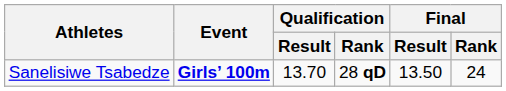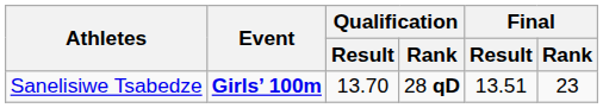Sanelisiwe Tsabedze | Final / Result: 13.50 -> 13.51
Sanelisiwe Tsabedze | Final / Rank: 24 -> 23
